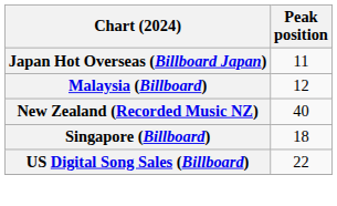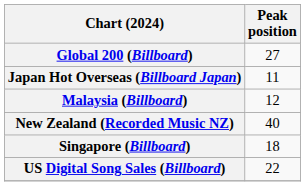+ row: Global 200 (Billboard) | 27
